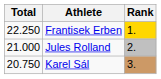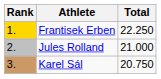columns swapped: Rank <-> Total
